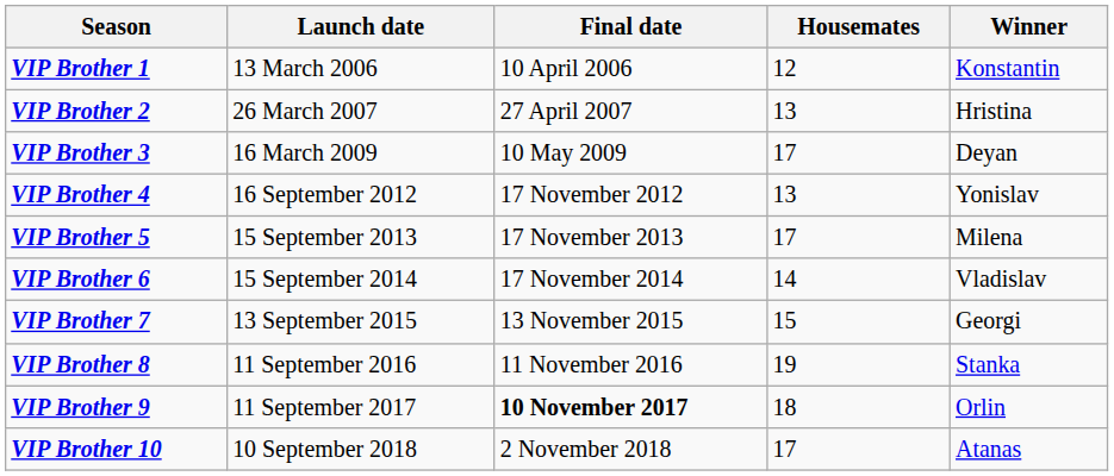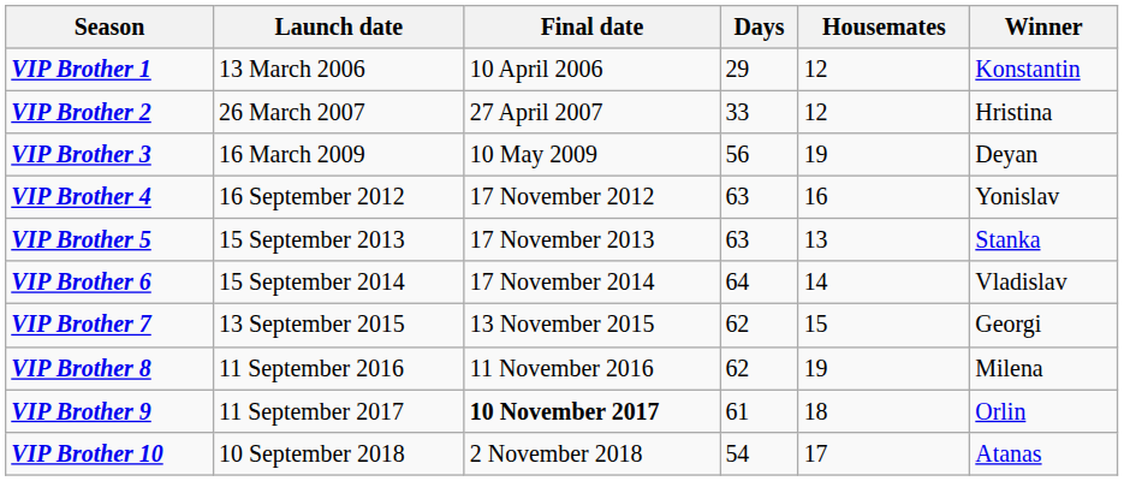+ column: Days | 29 | 33 | 56 | 63 | 63 | 64 | 62 | 62 | 61 | 54
VIP Brother 2 | Housemates: 13 -> 12
VIP Brother 3 | Housemates: 17 -> 19
VIP Brother 4 | Housemates: 13 -> 16
VIP Brother 5 | Housemates: 17 -> 13
VIP Brother 5 | Winner: Milena -> Stanka
VIP Brother 8 | Winner: Stanka -> Milena
